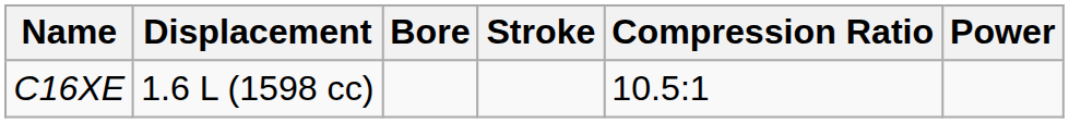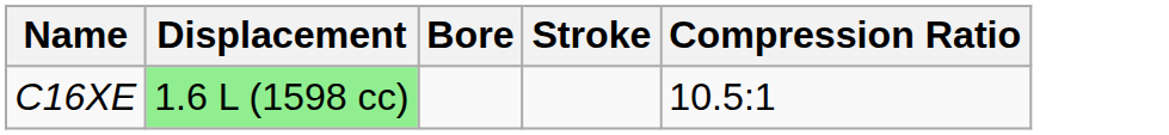- column: Power
C16XE | Displacement: no background -> lightgreen background
